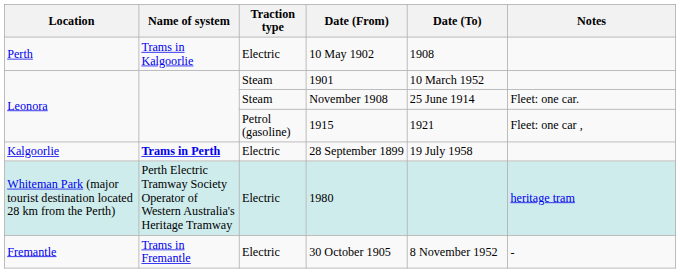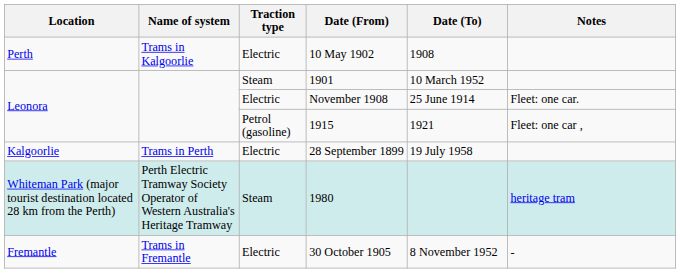November 1908 | Traction type: Steam -> Electric
28 September 1899 | Name of system: bold -> normal
1980 | Traction type: Electric -> Steam
